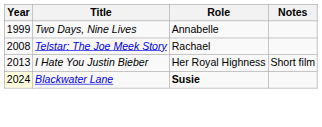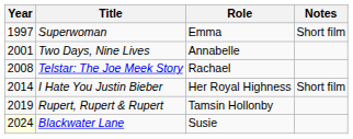+ row: 1997 | Superwoman | Emma | Short film
Two Days, Nine Lives | Year: 1999 -> 2001
I Hate You Justin Bieber | Year: 2013 -> 2014
+ row: 2019 | Rupert, Rupert & Rupert | Tamsin Hollonby
Blackwater Lane | Role: bold -> normal
